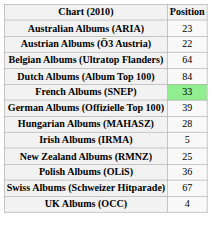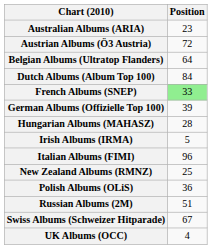Austrian Albums (Ö3 Austria) | Position: 22 -> 72
+ row: Italian Albums (FIMI) | 96
+ row: Russian Albums (2M) | 51
